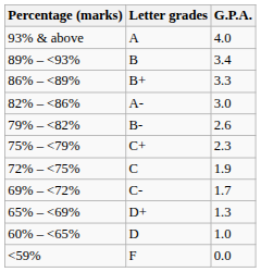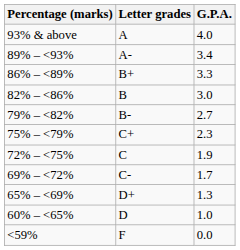89% – <93% | Letter grades: B -> A-
82% – <86% | Letter grades: A- -> B
79% – <82% | G.P.A.: 2.6 -> 2.7
